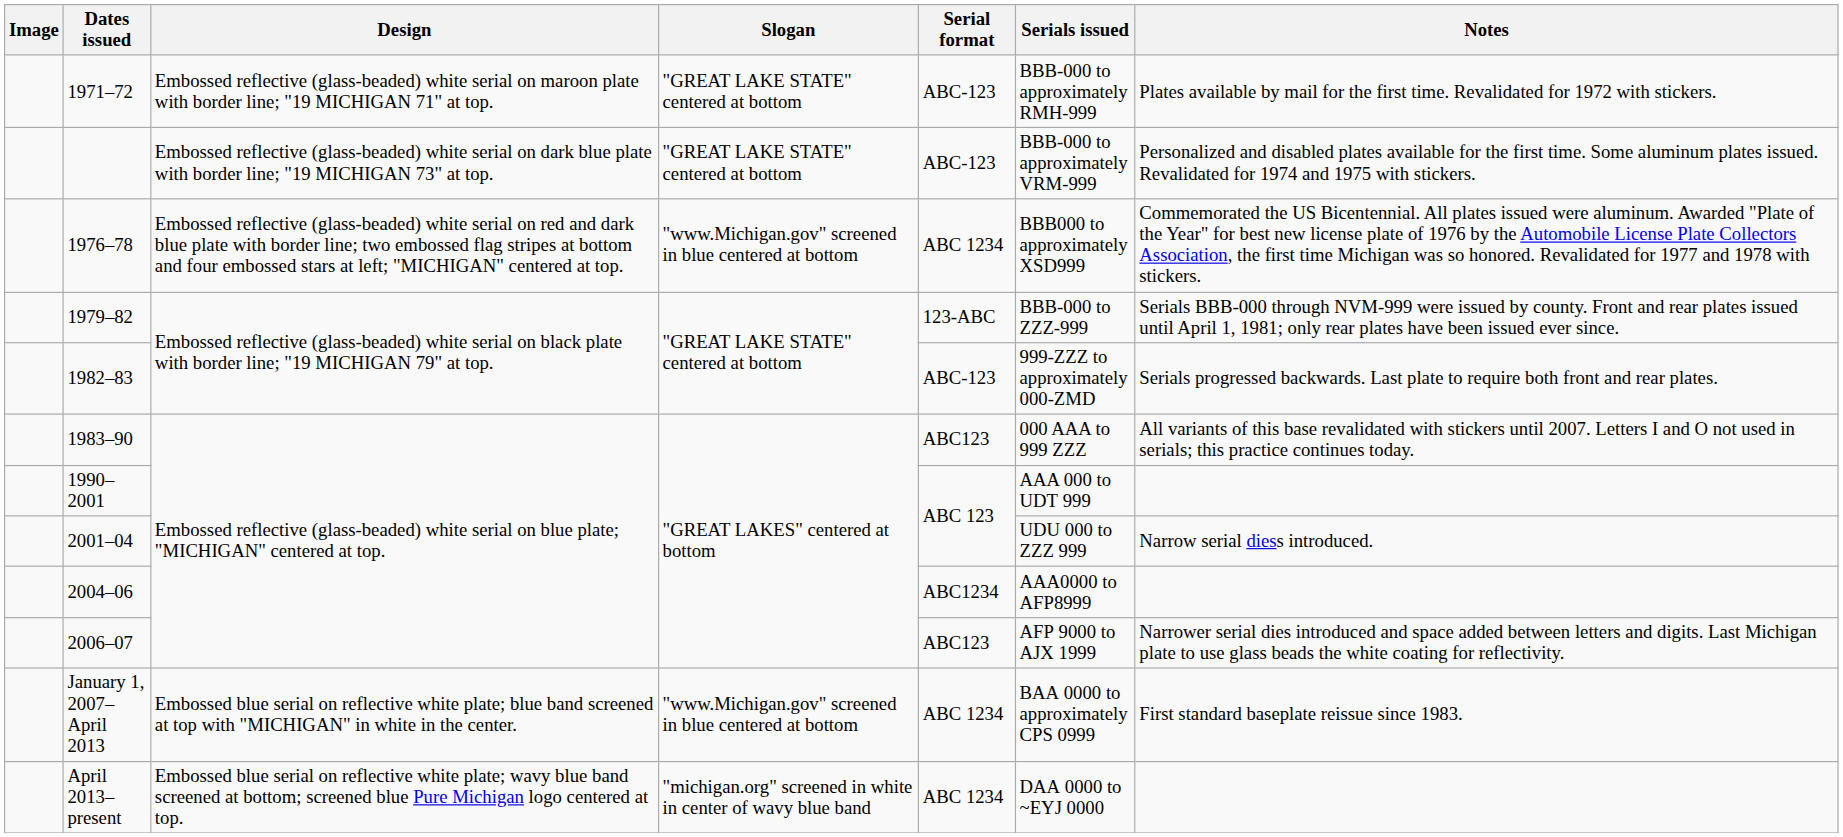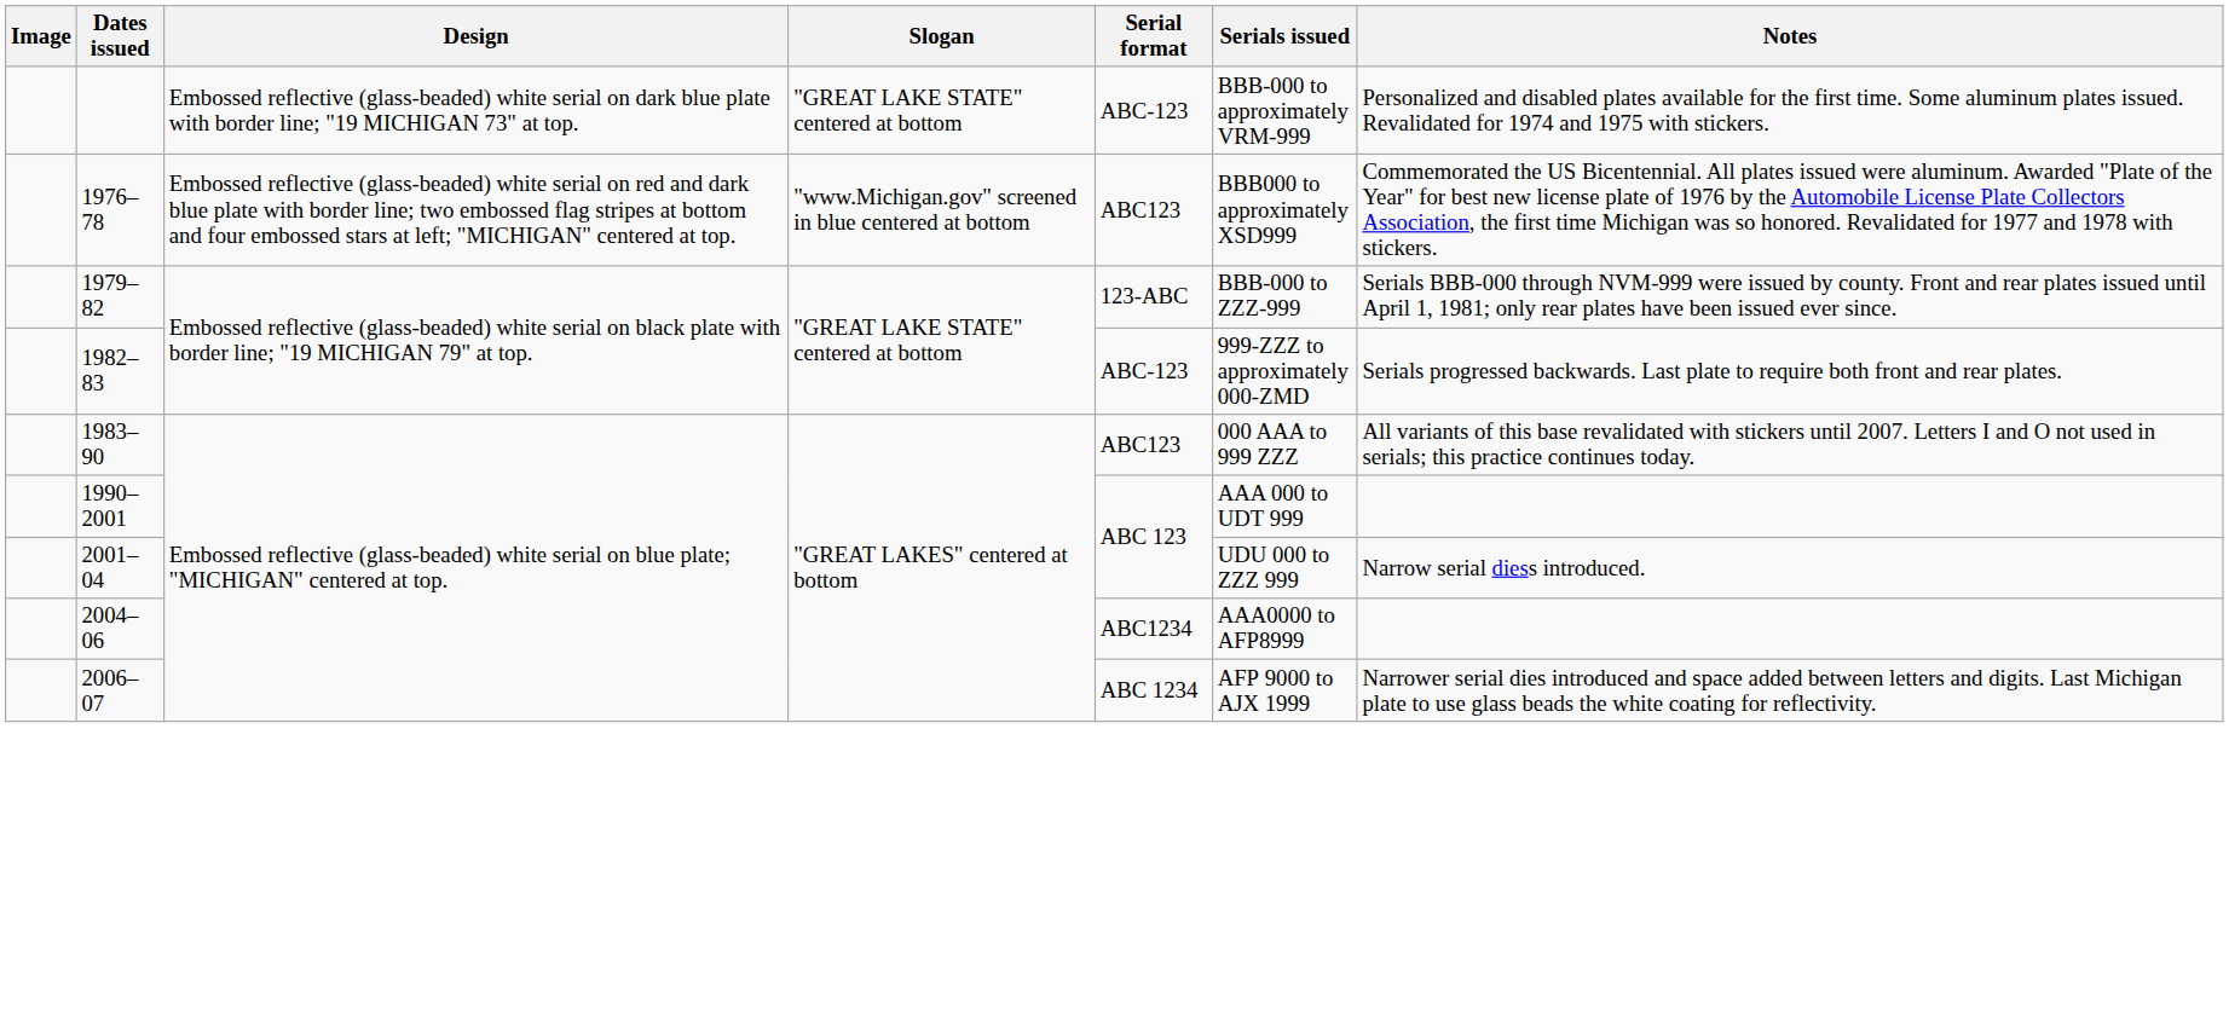- row: 1971–72 | Embossed reflective (glass-beaded) white serial on maroon plate with border line; "19 MICHIGAN 71" at top. | "GREAT LAKE STATE" centered at bottom | ABC-123 | BBB-000 to approximately RMH-999 | Plates available by mail for the first time. Revalidated for 1972 with stickers.
1976–78 | Serial format: ABC 1234 -> ABC123
2006–07 | Serial format: ABC123 -> ABC 1234
- row: January 1, 2007– April 2013 | Embossed blue serial on reflective white plate; blue band screened at top with "MICHIGAN" in white in the center. | "www.Michigan.gov" screened in blue centered at bottom | ABC 1234 | BAA 0000 to approximately CPS 0999 | First standard baseplate reissue since 1983.
- row: April 2013–present | Embossed blue serial on reflective white plate; wavy blue band screened at bottom; screened blue Pure Michigan logo centered at top. | "michigan.org" screened in white in center of wavy blue band | ABC 1234 | DAA 0000 to ~EYJ 0000
